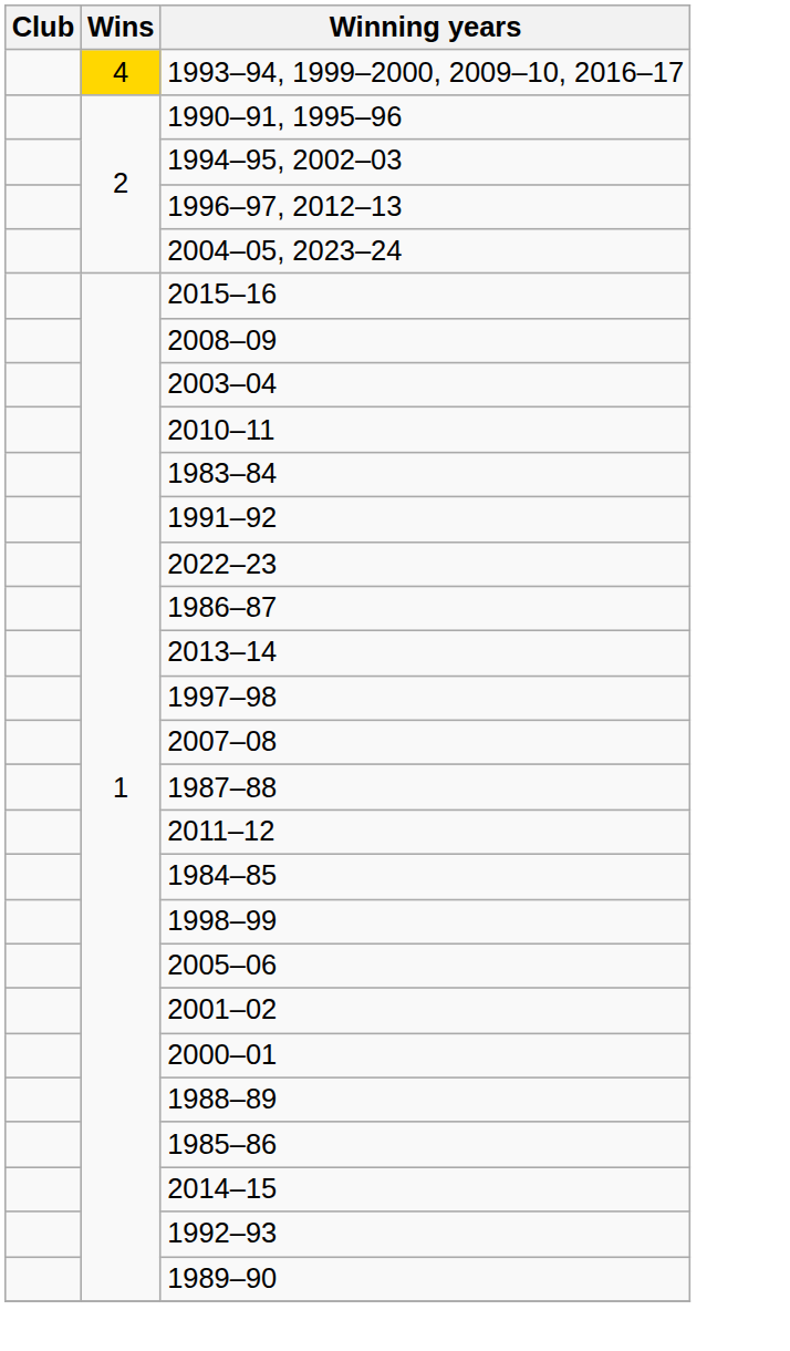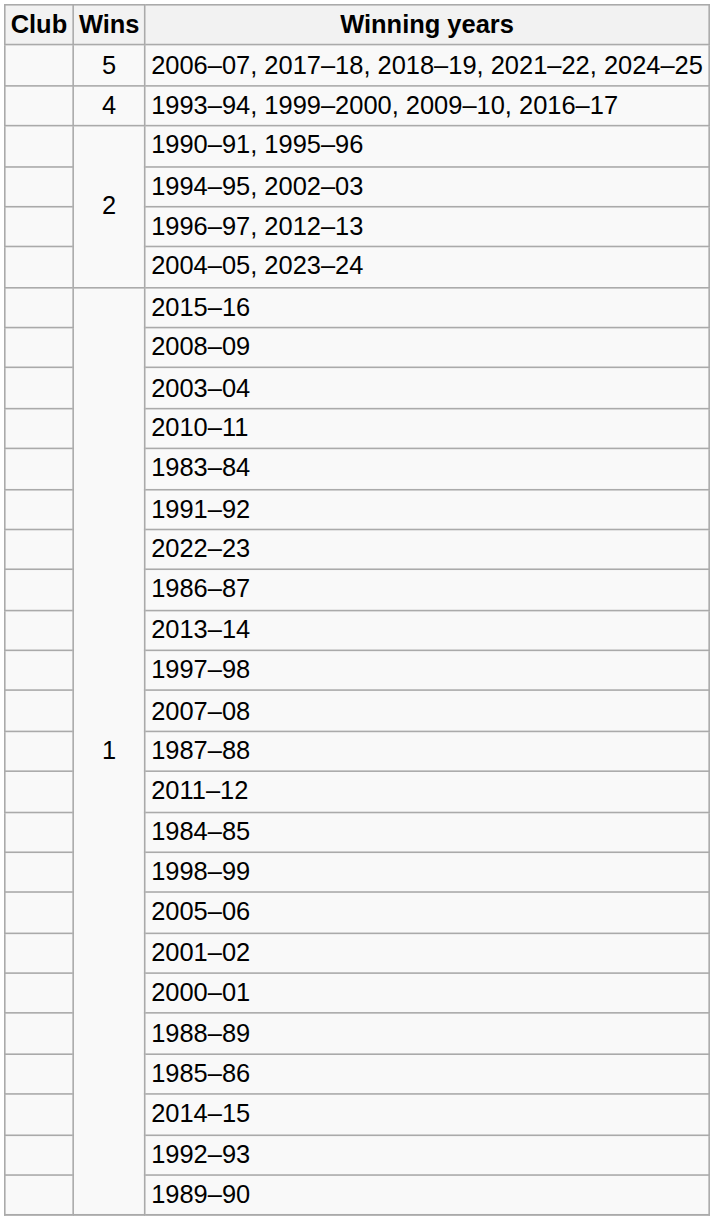+ row: 5 | 2006–07, 2017–18, 2018–19, 2021–22, 2024–25
1993–94, 1999–2000, 2009–10, 2016–17 | Wins: gold background -> no background
